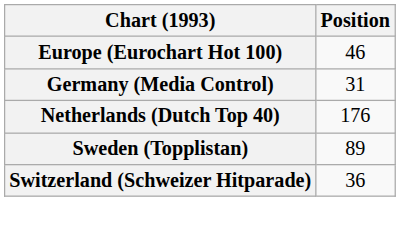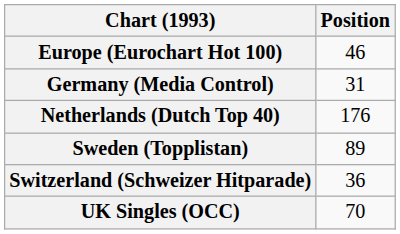+ row: UK Singles (OCC) | 70
